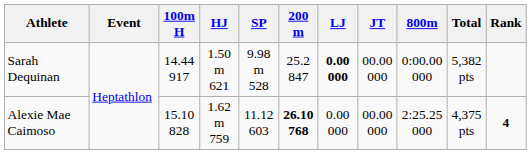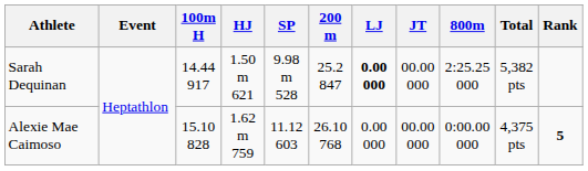Sarah Dequinan | 800m: 0:00.00 000 -> 2:25.25 000
Alexie Mae Caimoso | 200 m: bold -> normal
Alexie Mae Caimoso | 800m: 2:25.25 000 -> 0:00.00 000
Alexie Mae Caimoso | Rank: 4 -> 5
